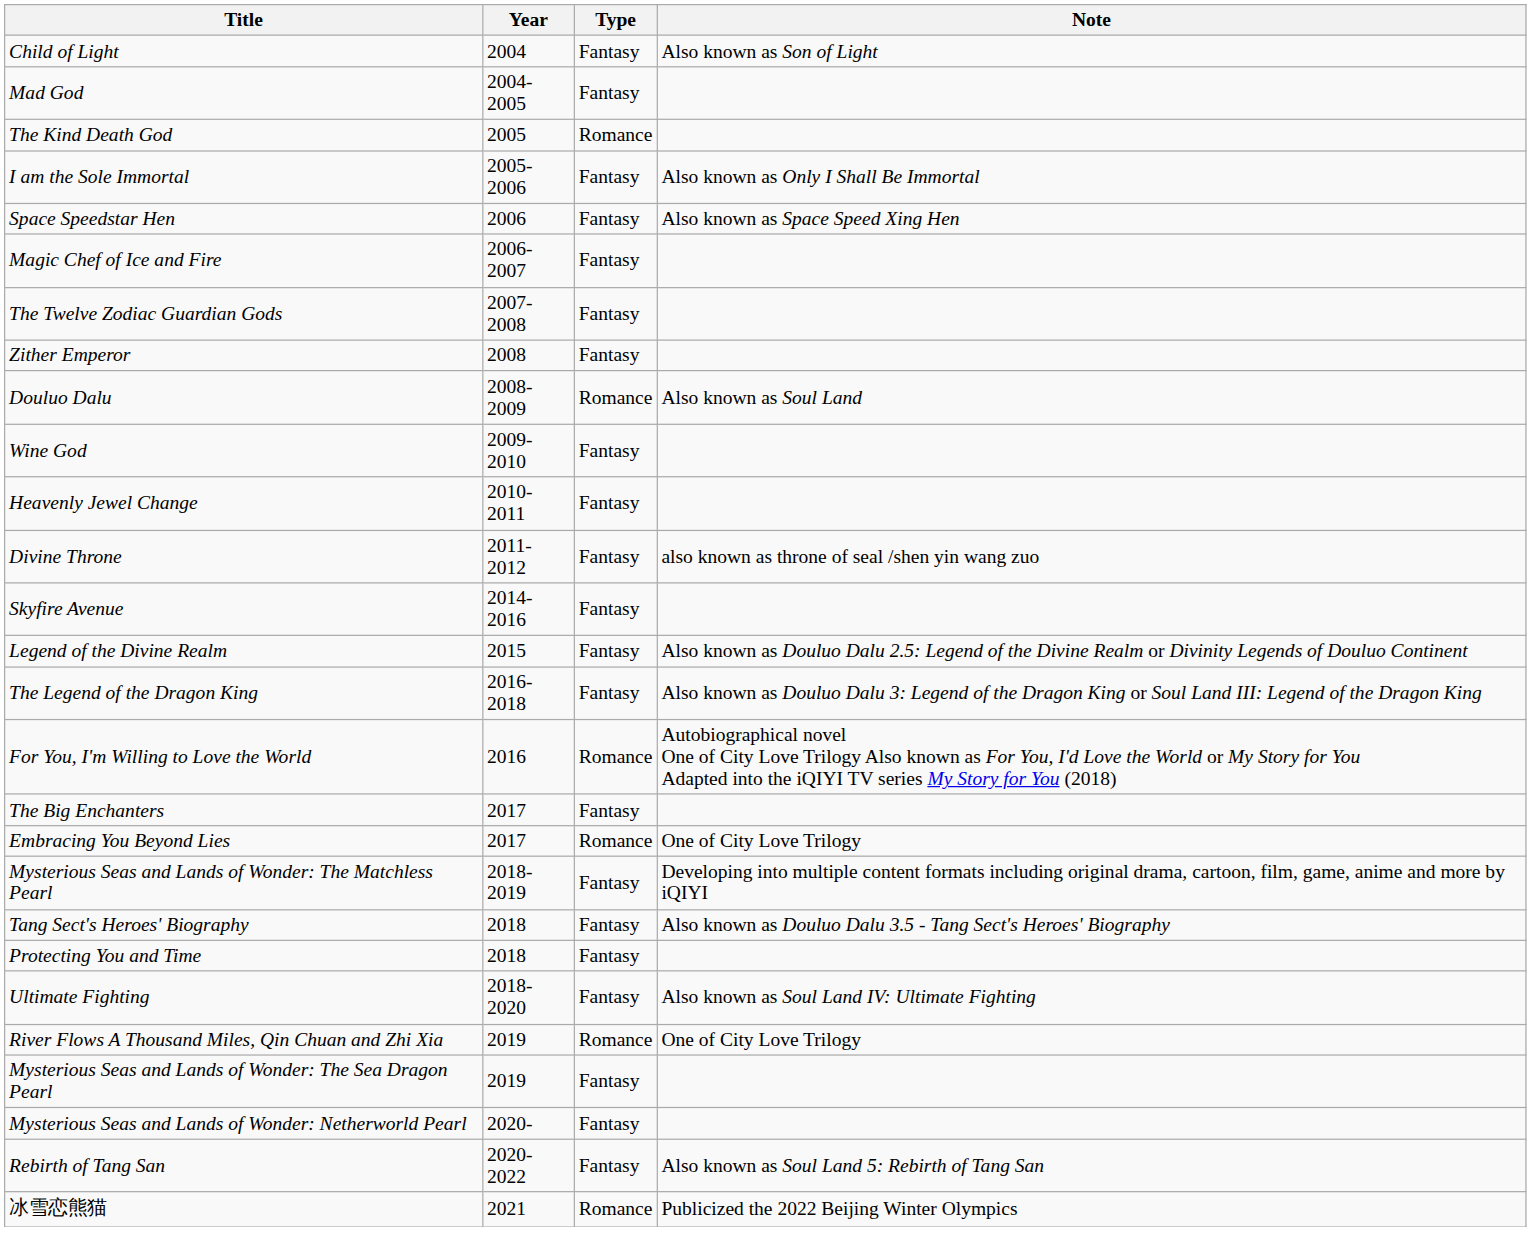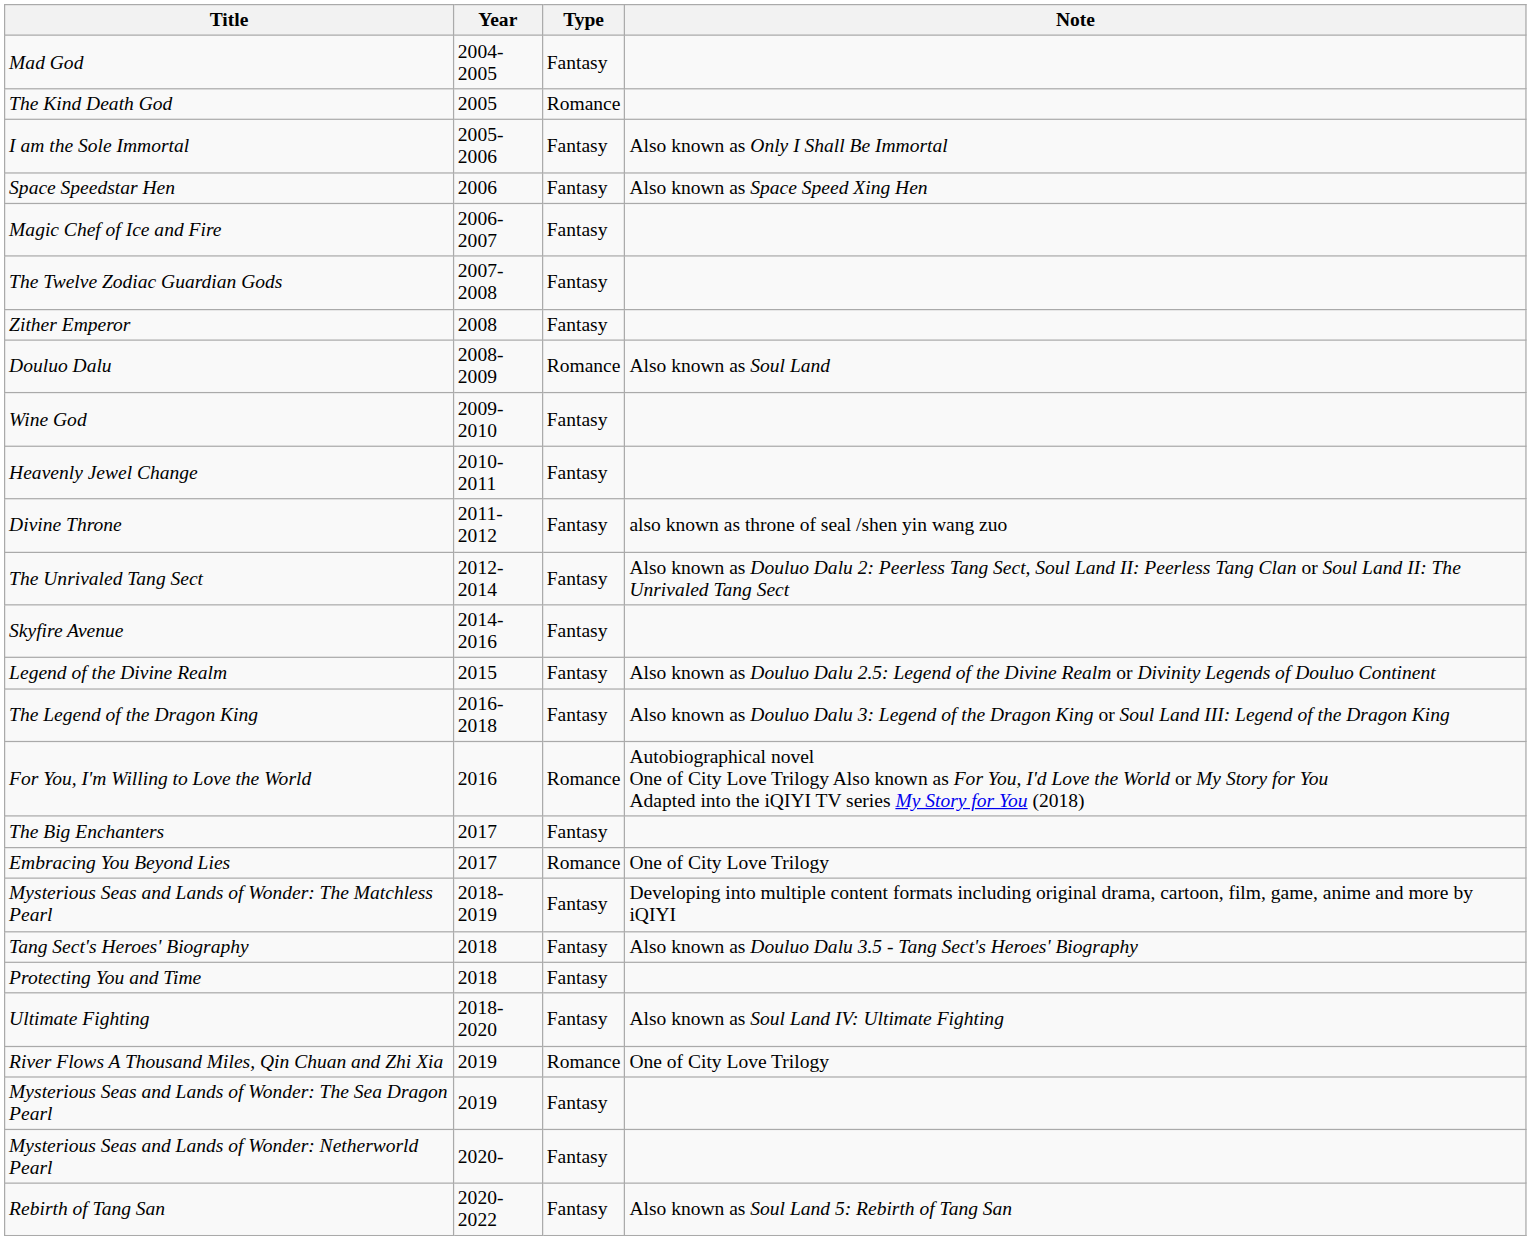- row: Child of Light | 2004 | Fantasy | Also known as Son of Light
+ row: The Unrivaled Tang Sect | 2012-2014 | Fantasy | Also known as Douluo Dalu 2: Peerless Tang Sect, Soul Land II: Peerless Tang Clan or Soul Land II: The Unrivaled Tang Sect
- row: 冰雪恋熊猫 | 2021 | Romance | Publicized the 2022 Beijing Winter Olympics
